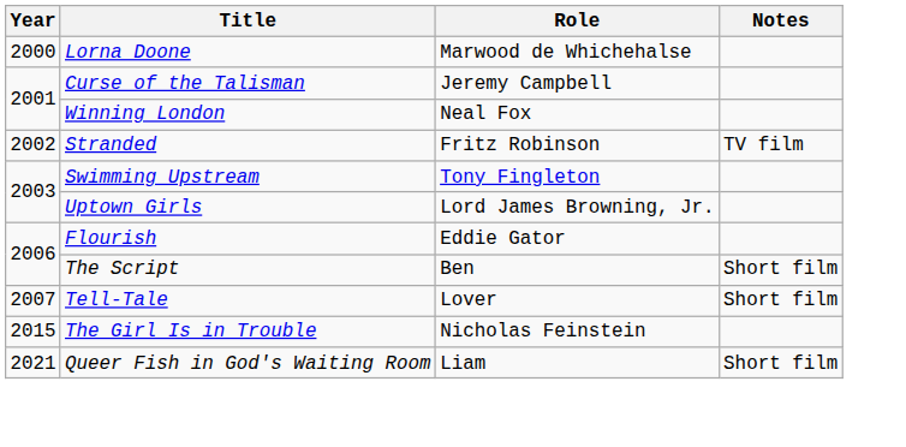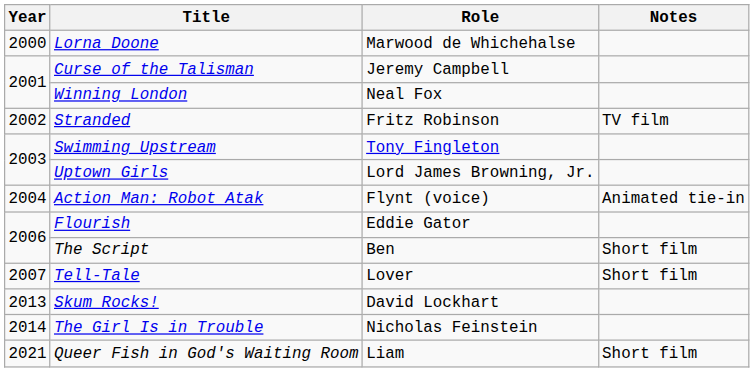+ row: 2004 | Action Man: Robot Atak | Flynt (voice) | Animated tie-in
+ row: 2013 | Skum Rocks! | David Lockhart
The Girl Is in Trouble | Year: 2015 -> 2014
